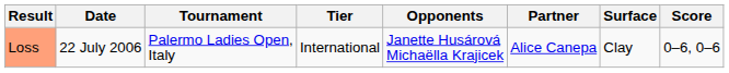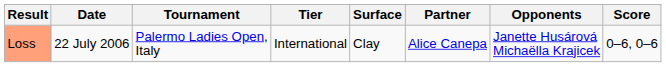columns swapped: Surface <-> Opponents
